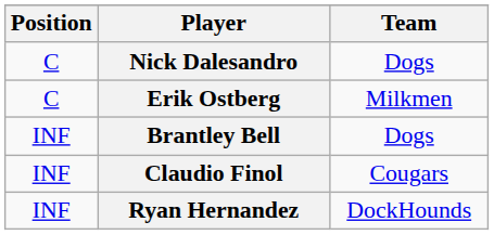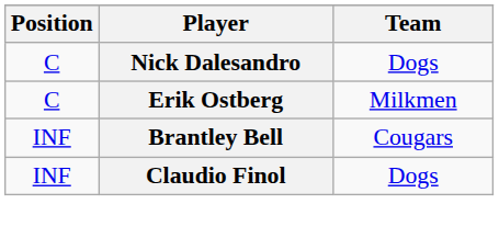Brantley Bell | Team: Dogs -> Cougars
Claudio Finol | Team: Cougars -> Dogs
- row: INF | Ryan Hernandez | DockHounds
